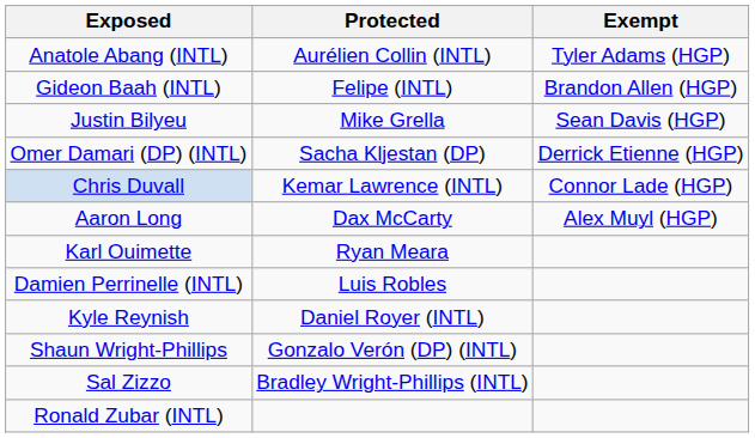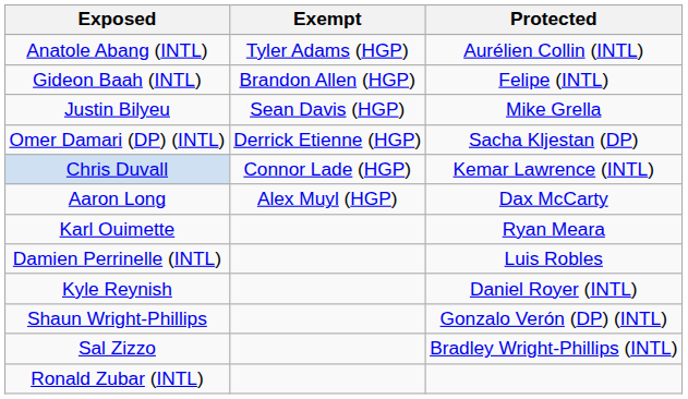columns swapped: Protected <-> Exempt
